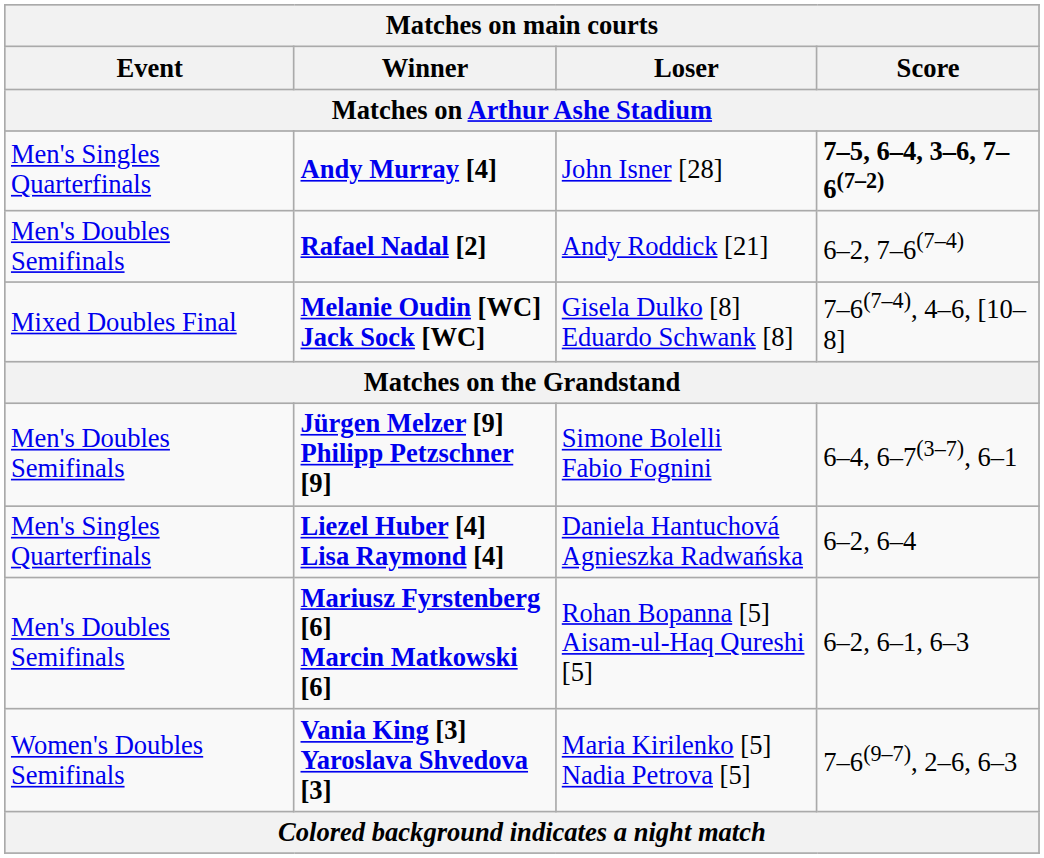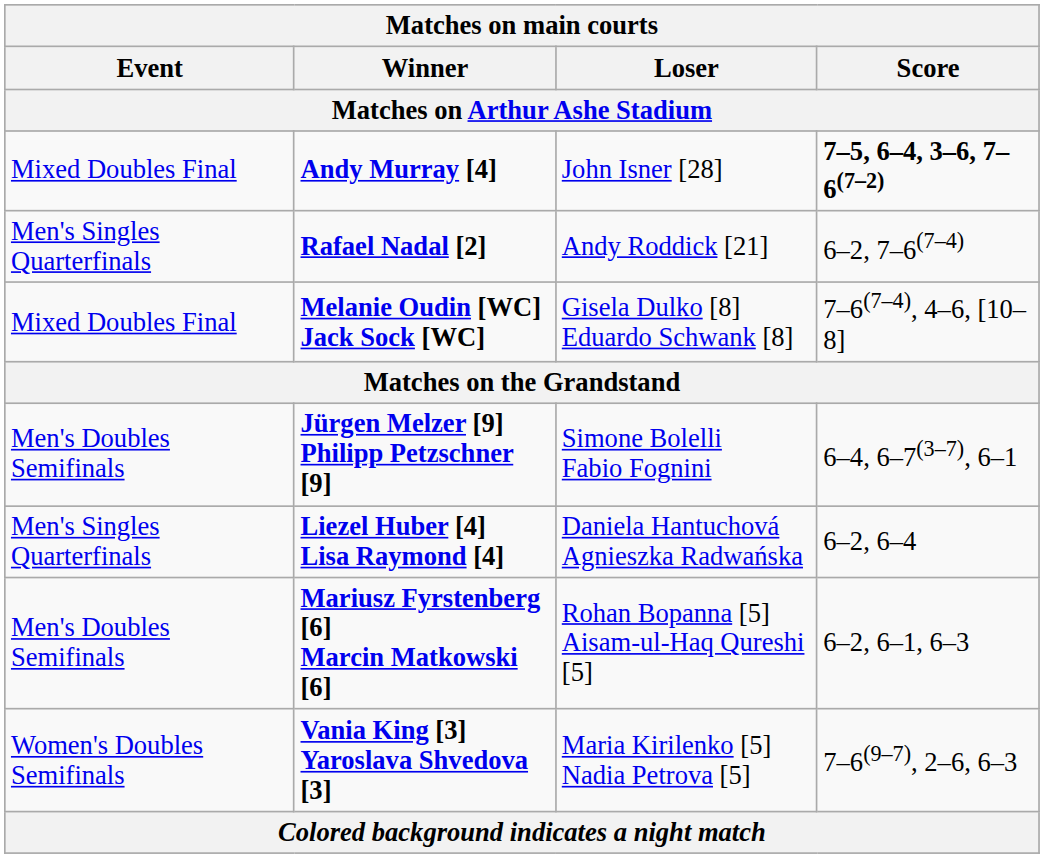Andy Murray [4] | Event: Men's Singles Quarterfinals -> Mixed Doubles Final
Rafael Nadal [2] | Event: Men's Doubles Semifinals -> Men's Singles Quarterfinals
